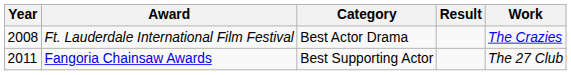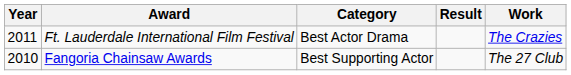Ft. Lauderdale International Film Festival | Year: 2008 -> 2011
Fangoria Chainsaw Awards | Year: 2011 -> 2010
